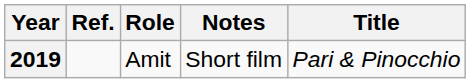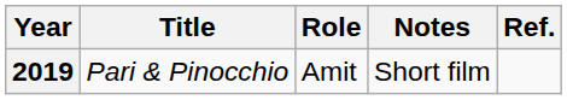columns swapped: Title <-> Ref.
